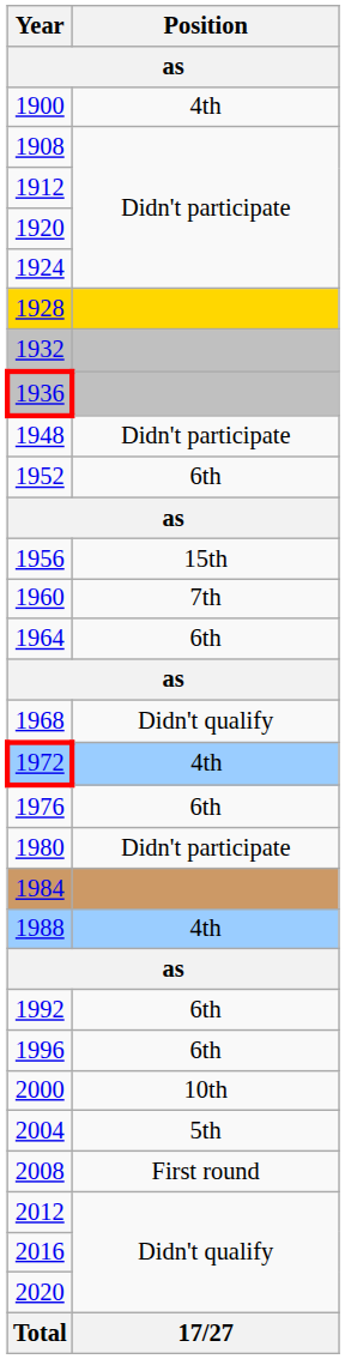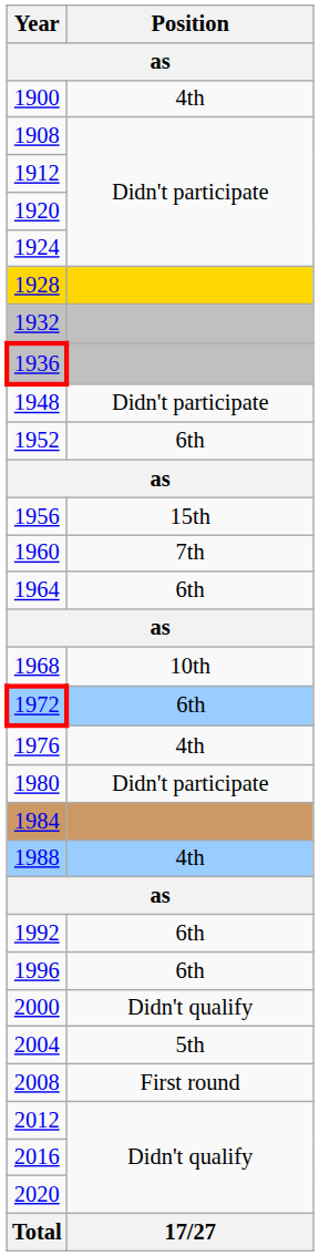1968 | Position: Didn't qualify -> 10th
1972 | Position: 4th -> 6th
1976 | Position: 6th -> 4th
2000 | Position: 10th -> Didn't qualify
